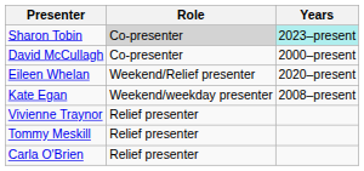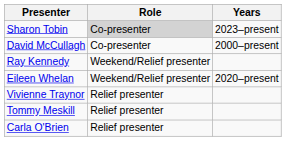Sharon Tobin | Years: paleturquoise background -> no background
+ row: Ray Kennedy | Weekend/Relief presenter
- row: Kate Egan | Weekend/weekday presenter | 2008–present
